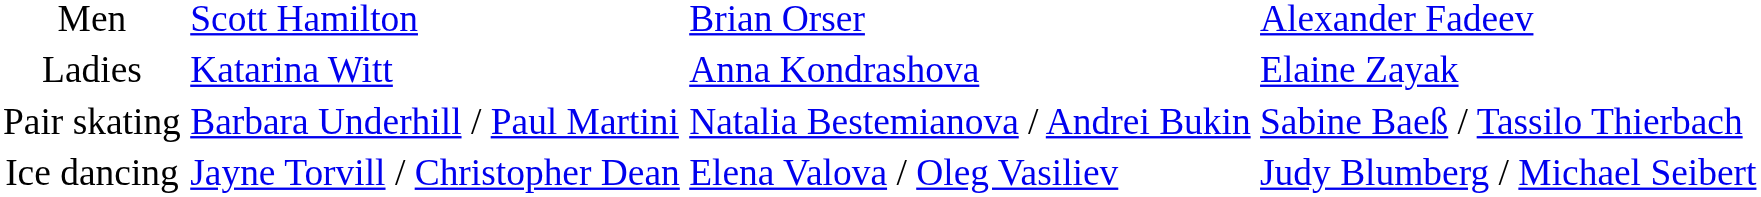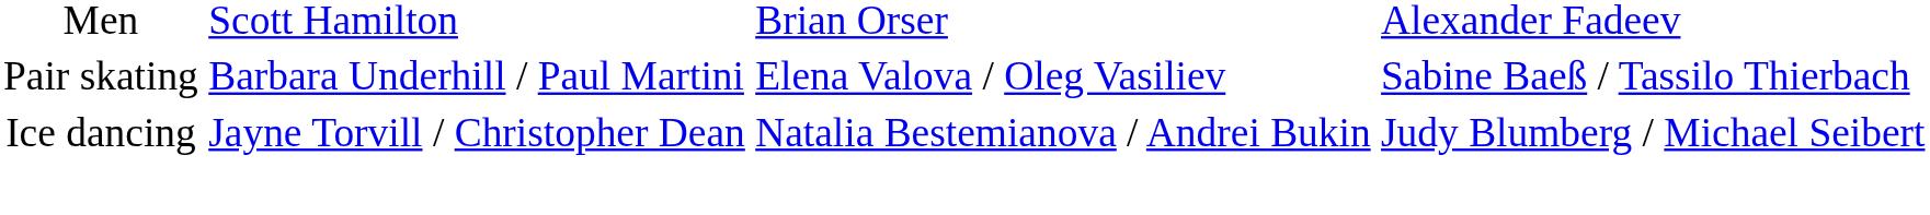- row: Ladies | Katarina Witt | Anna Kondrashova | Elaine Zayak
Pair skating | column 3: Natalia Bestemianova / Andrei Bukin -> Elena Valova / Oleg Vasiliev
Ice dancing | column 3: Elena Valova / Oleg Vasiliev -> Natalia Bestemianova / Andrei Bukin
